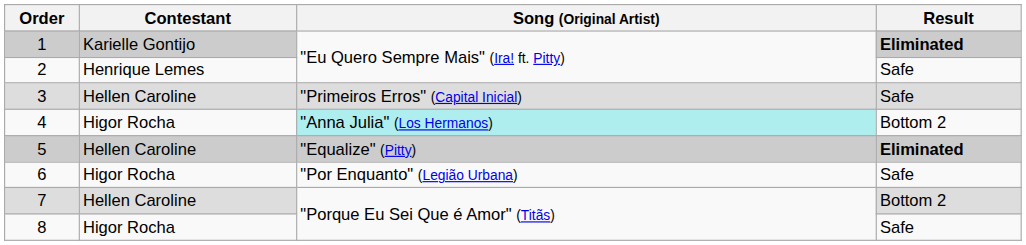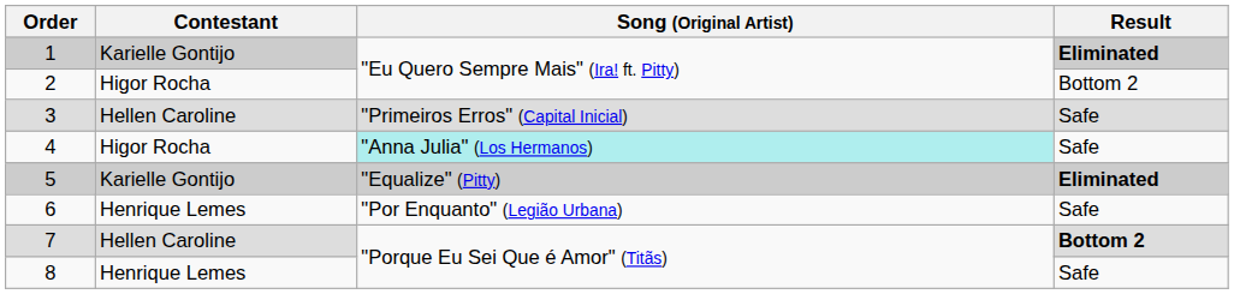2 | Contestant: Henrique Lemes -> Higor Rocha
2 | Result: Safe -> Bottom 2
4 | Result: Bottom 2 -> Safe
5 | Contestant: Hellen Caroline -> Karielle Gontijo
6 | Contestant: Higor Rocha -> Henrique Lemes
7 | Result: normal -> bold
8 | Contestant: Higor Rocha -> Henrique Lemes
